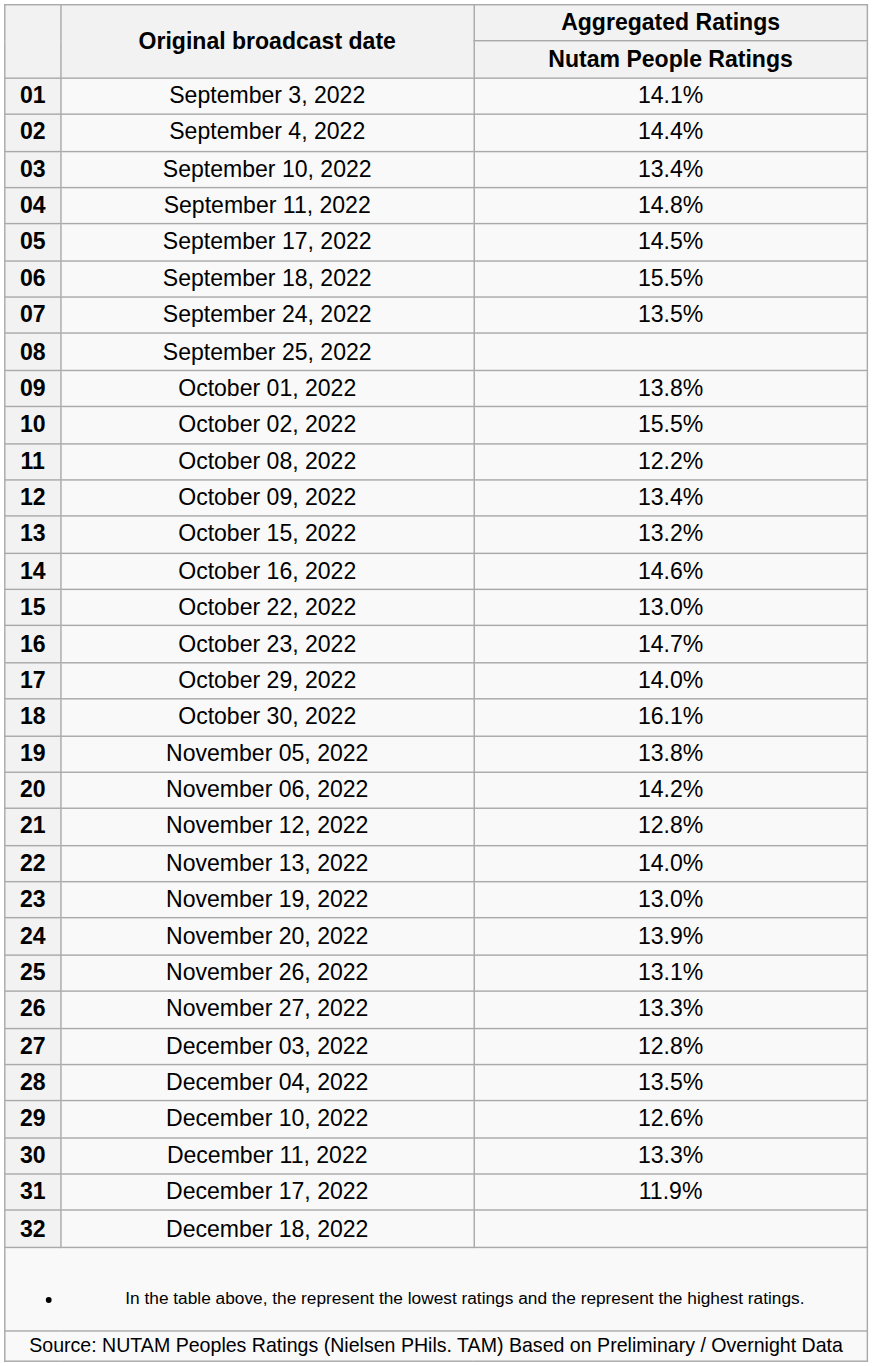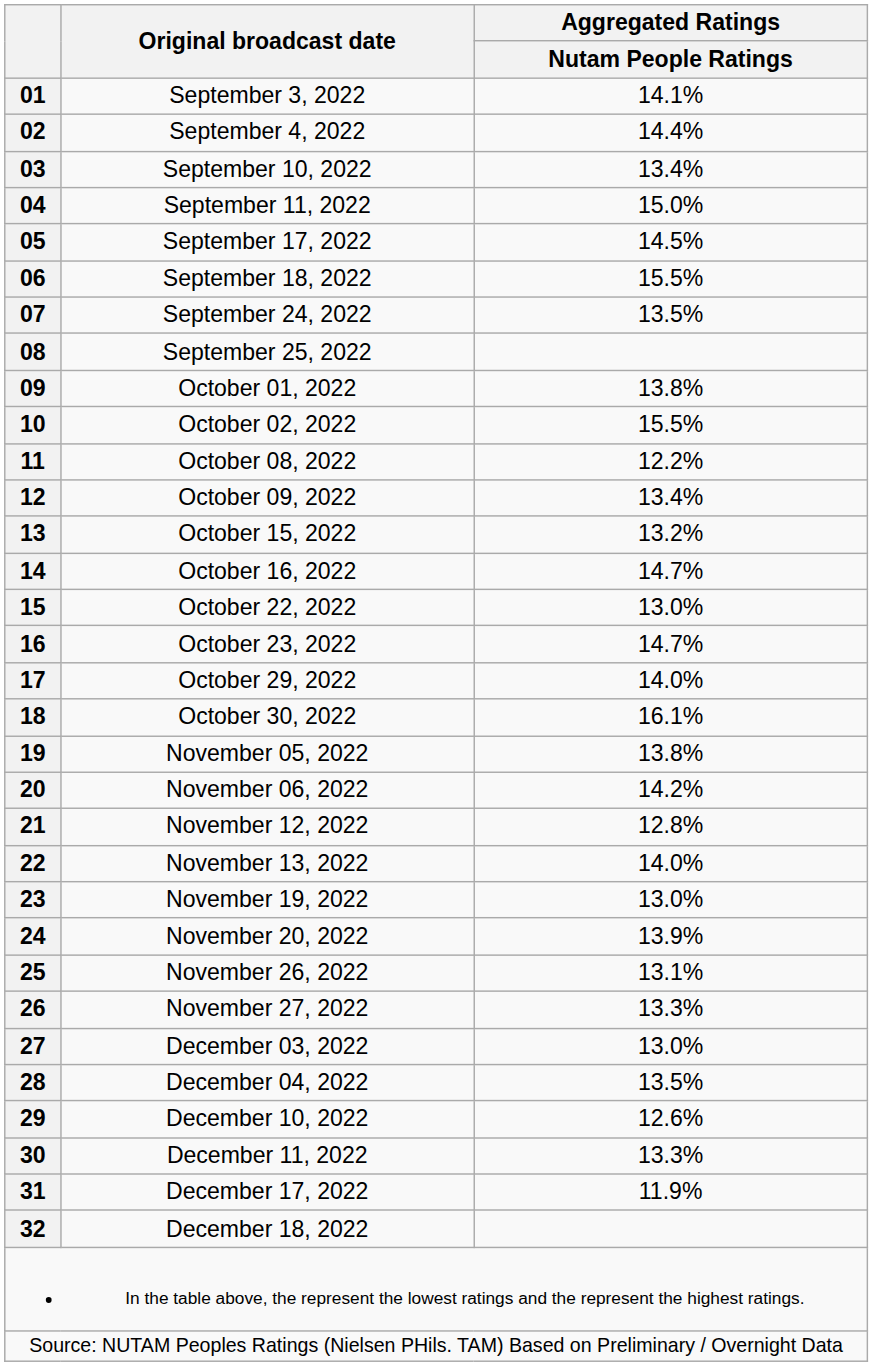04 | Aggregated Ratings / Nutam People Ratings: 14.8% -> 15.0%
14 | Aggregated Ratings / Nutam People Ratings: 14.6% -> 14.7%
27 | Aggregated Ratings / Nutam People Ratings: 12.8% -> 13.0%
